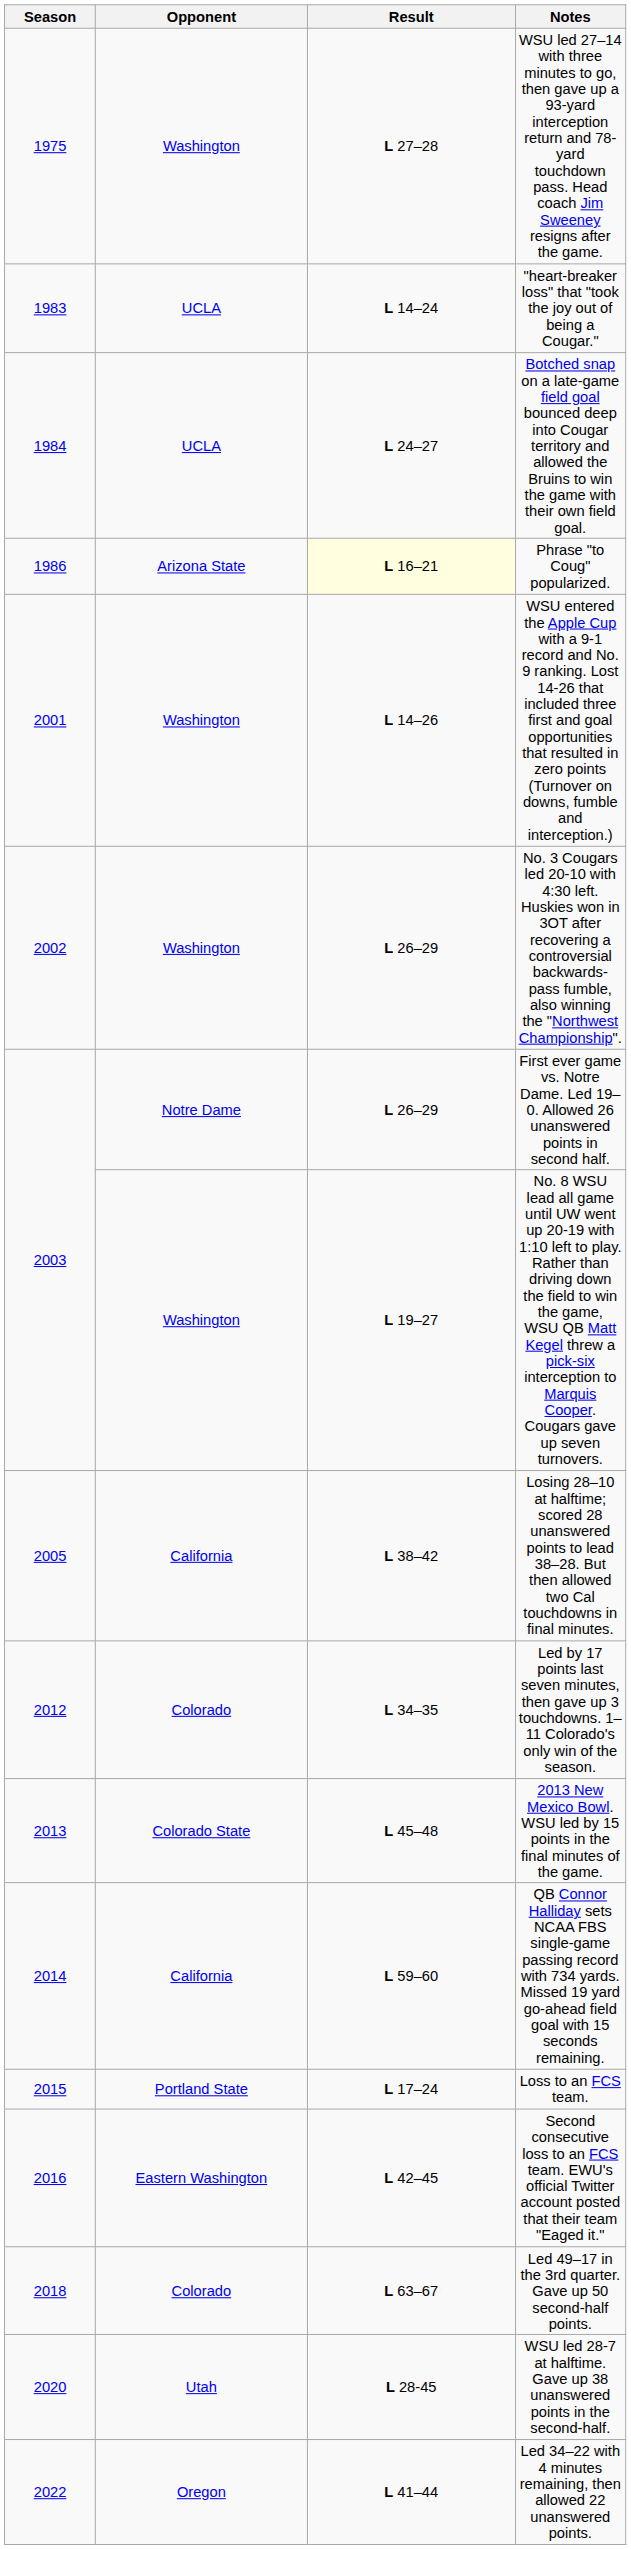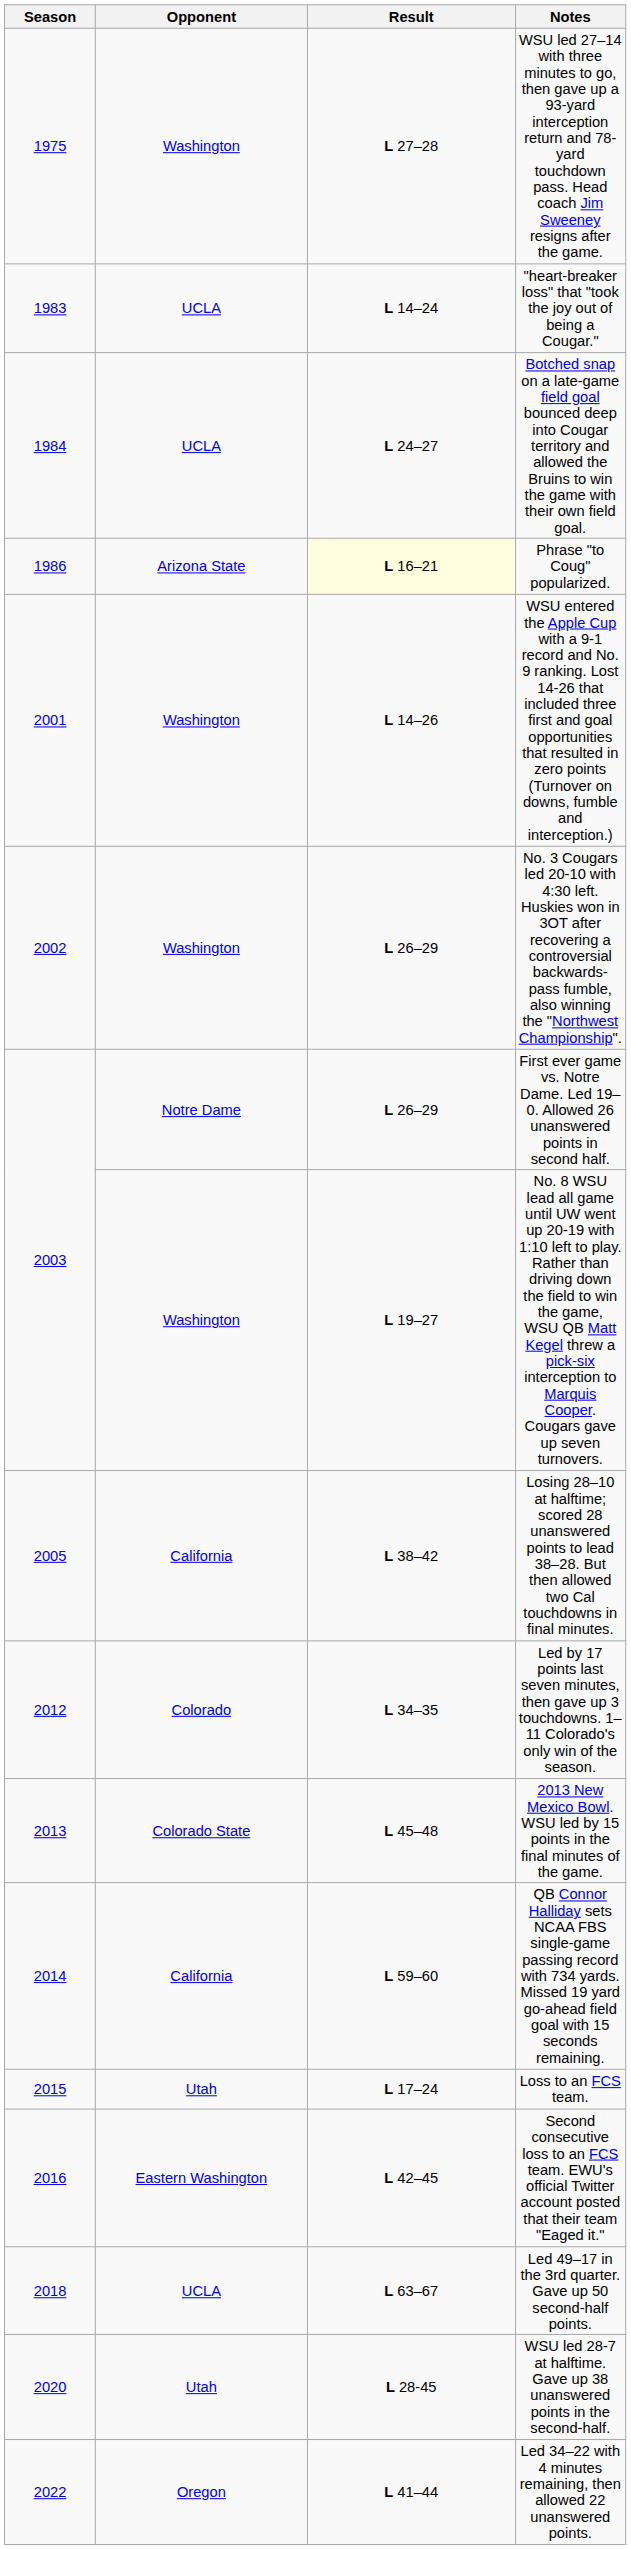Loss to an FCS team. | Opponent: Portland State -> Utah
Led 49–17 in the 3rd quarter. Gave up 50 second-half points. | Opponent: Colorado -> UCLA
